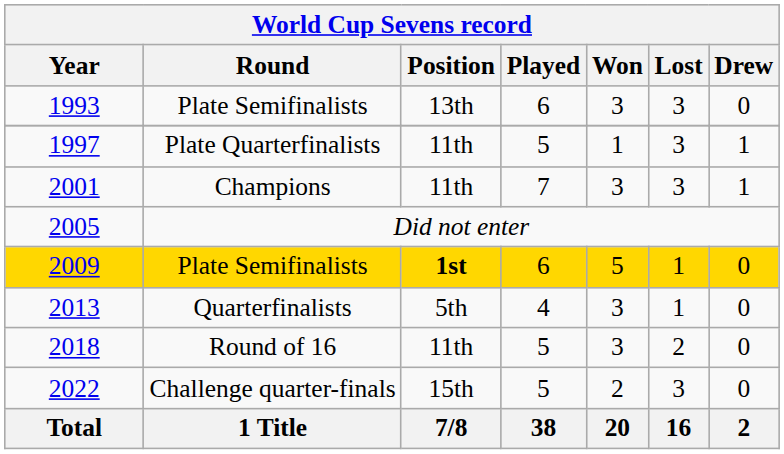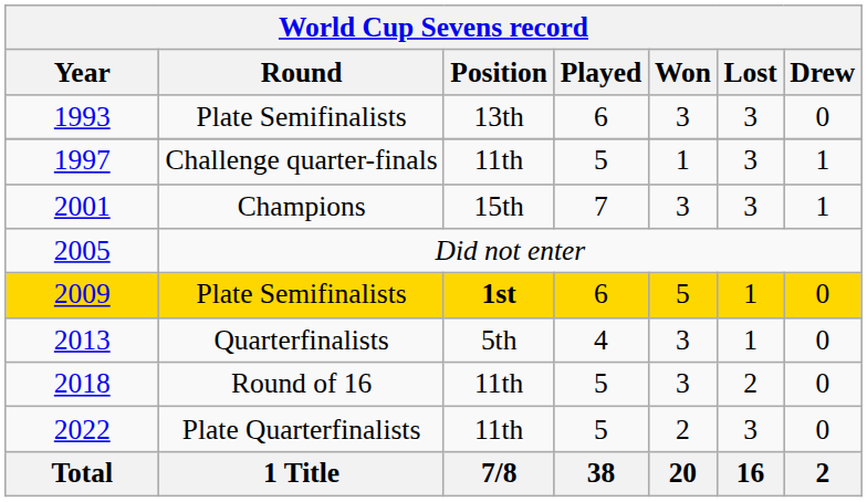1997 | Round: Plate Quarterfinalists -> Challenge quarter-finals
2001 | Position: 11th -> 15th
2022 | Round: Challenge quarter-finals -> Plate Quarterfinalists
2022 | Position: 15th -> 11th
